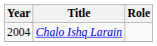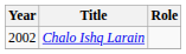Chalo Ishq Larain | Year: 2004 -> 2002
